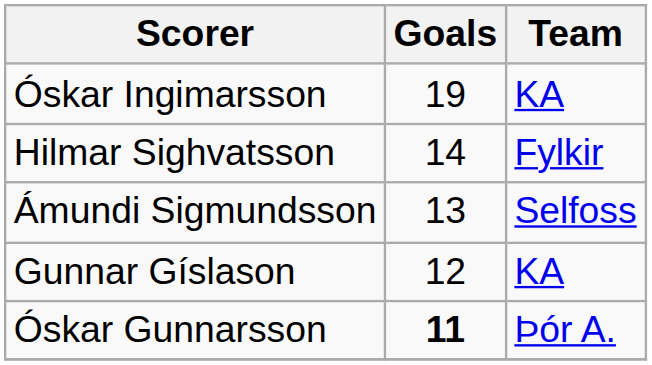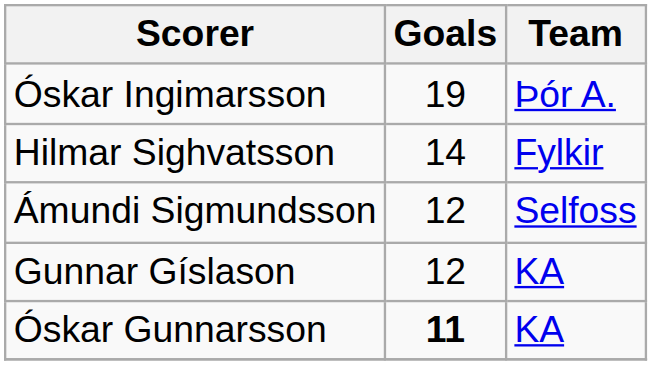Óskar Ingimarsson | Team: KA -> Þór A.
Ámundi Sigmundsson | Goals: 13 -> 12
Óskar Gunnarsson | Team: Þór A. -> KA
